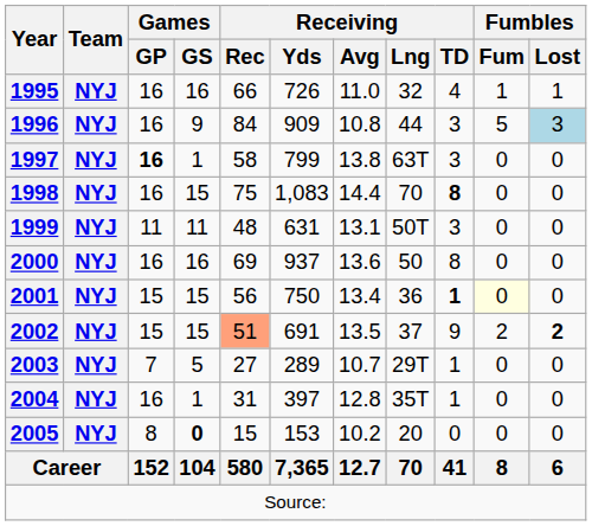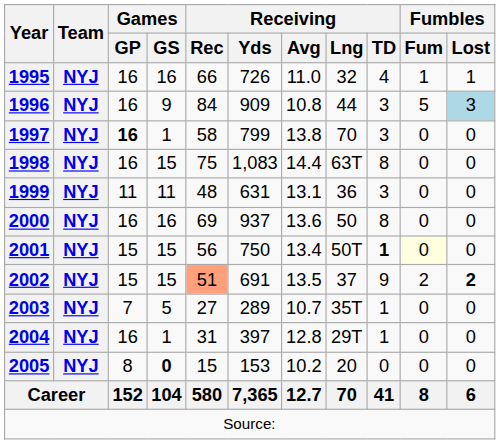1997 | Receiving / Lng: 63T -> 70
1998 | Receiving / Lng: 70 -> 63T
1998 | Receiving / TD: bold -> normal
1999 | Receiving / Lng: 50T -> 36
2001 | Receiving / Lng: 36 -> 50T
2003 | Receiving / Lng: 29T -> 35T
2004 | Receiving / Lng: 35T -> 29T
